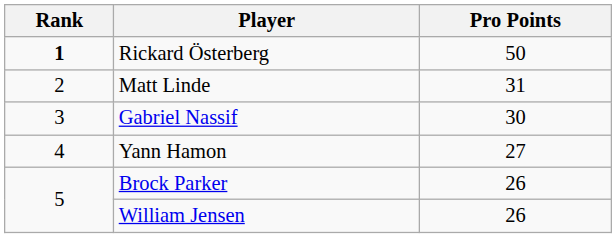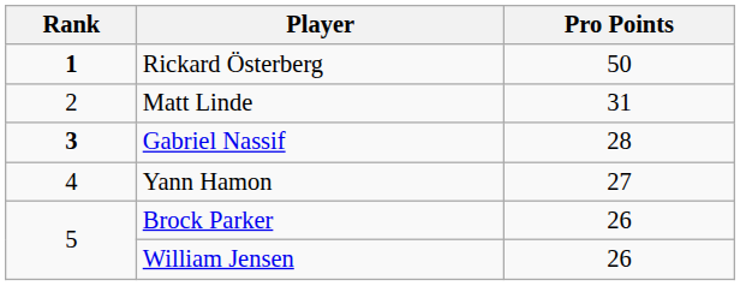Gabriel Nassif | Rank: normal -> bold
Gabriel Nassif | Pro Points: 30 -> 28
